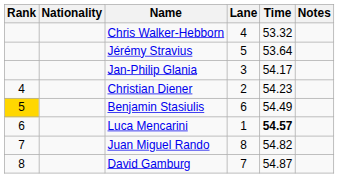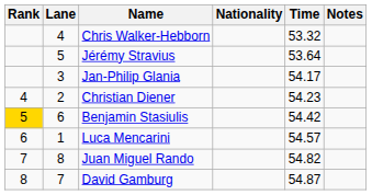columns swapped: Lane <-> Nationality
Benjamin Stasiulis | Time: 54.49 -> 54.42
Luca Mencarini | Time: bold -> normal
